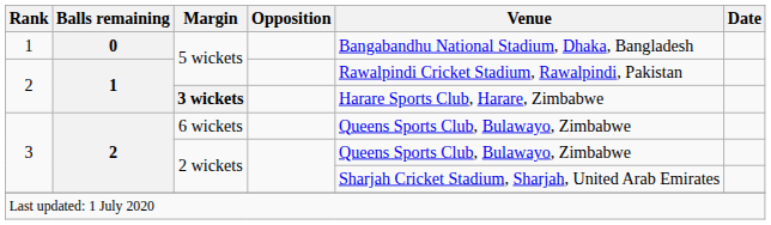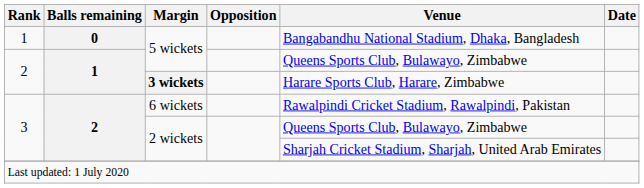2 / 5 wickets | Venue: Rawalpindi Cricket Stadium, Rawalpindi, Pakistan -> Queens Sports Club, Bulawayo, Zimbabwe
6 wickets | Venue: Queens Sports Club, Bulawayo, Zimbabwe -> Rawalpindi Cricket Stadium, Rawalpindi, Pakistan
